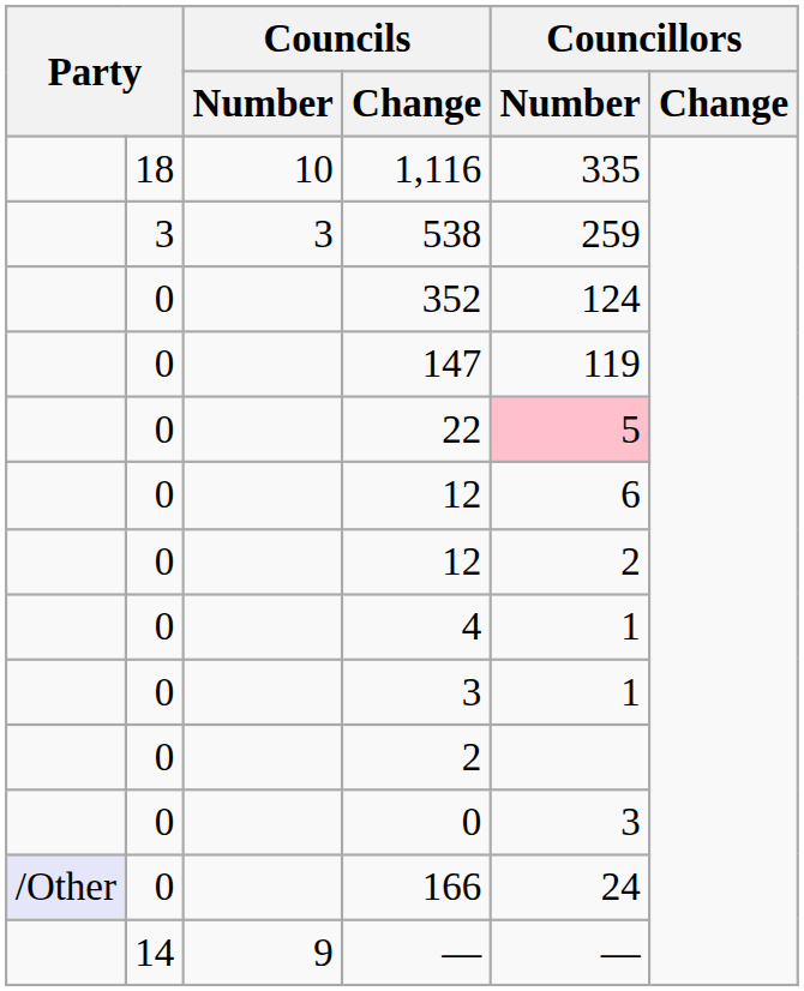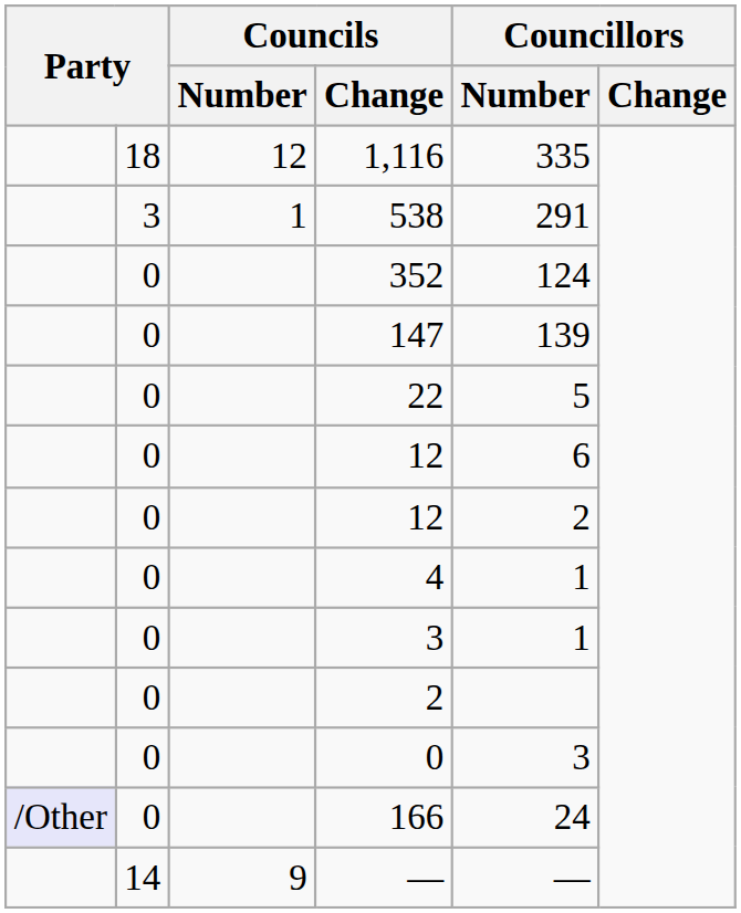1,116 | Councils / Number: 10 -> 12
538 | Councils / Number: 3 -> 1
538 | Councillors / Number: 259 -> 291
147 | Councillors / Number: 119 -> 139
22 | Councillors / Number: pink background -> no background
